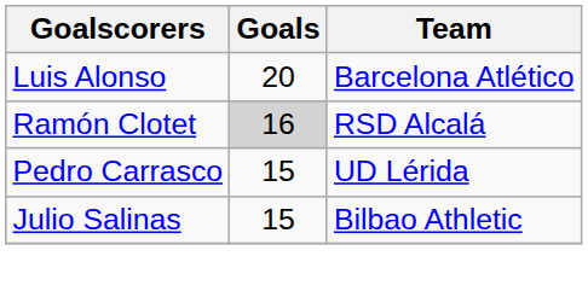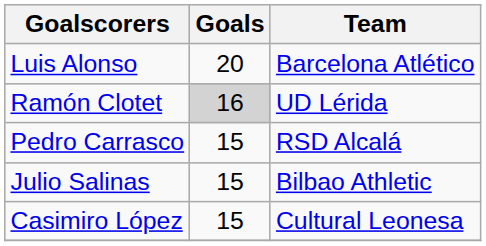Ramón Clotet | Team: RSD Alcalá -> UD Lérida
Pedro Carrasco | Team: UD Lérida -> RSD Alcalá
+ row: Casimiro López | 15 | Cultural Leonesa
